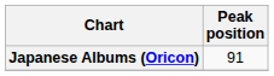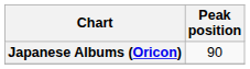Japanese Albums (Oricon) | Peak position: 91 -> 90
